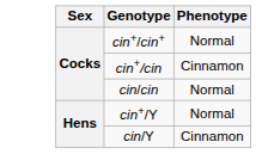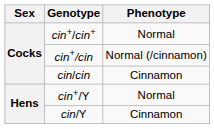cin+/cin | Phenotype: Cinnamon -> Normal (/cinnamon)
cin/cin | Phenotype: Normal -> Cinnamon
